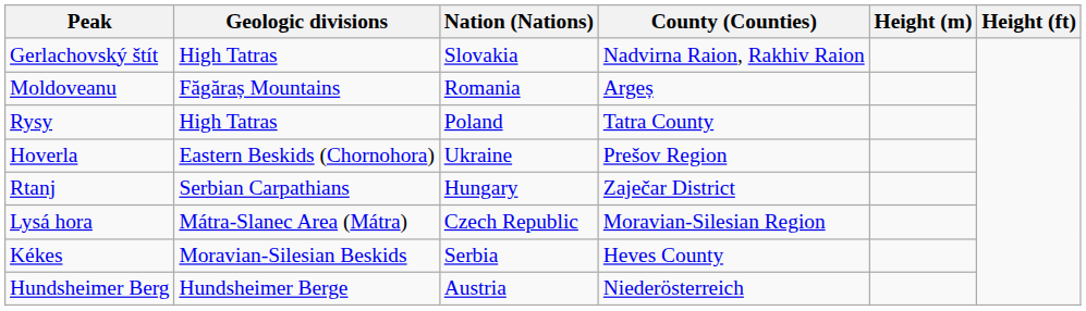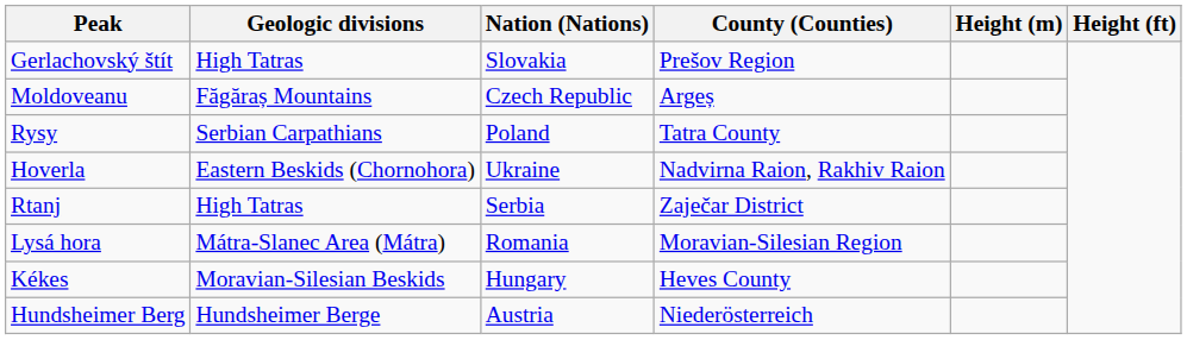Gerlachovský štít | County (Counties): Nadvirna Raion, Rakhiv Raion -> Prešov Region
Moldoveanu | Nation (Nations): Romania -> Czech Republic
Rysy | Geologic divisions: High Tatras -> Serbian Carpathians
Hoverla | County (Counties): Prešov Region -> Nadvirna Raion, Rakhiv Raion
Rtanj | Geologic divisions: Serbian Carpathians -> High Tatras
Rtanj | Nation (Nations): Hungary -> Serbia
Lysá hora | Nation (Nations): Czech Republic -> Romania
Kékes | Nation (Nations): Serbia -> Hungary
